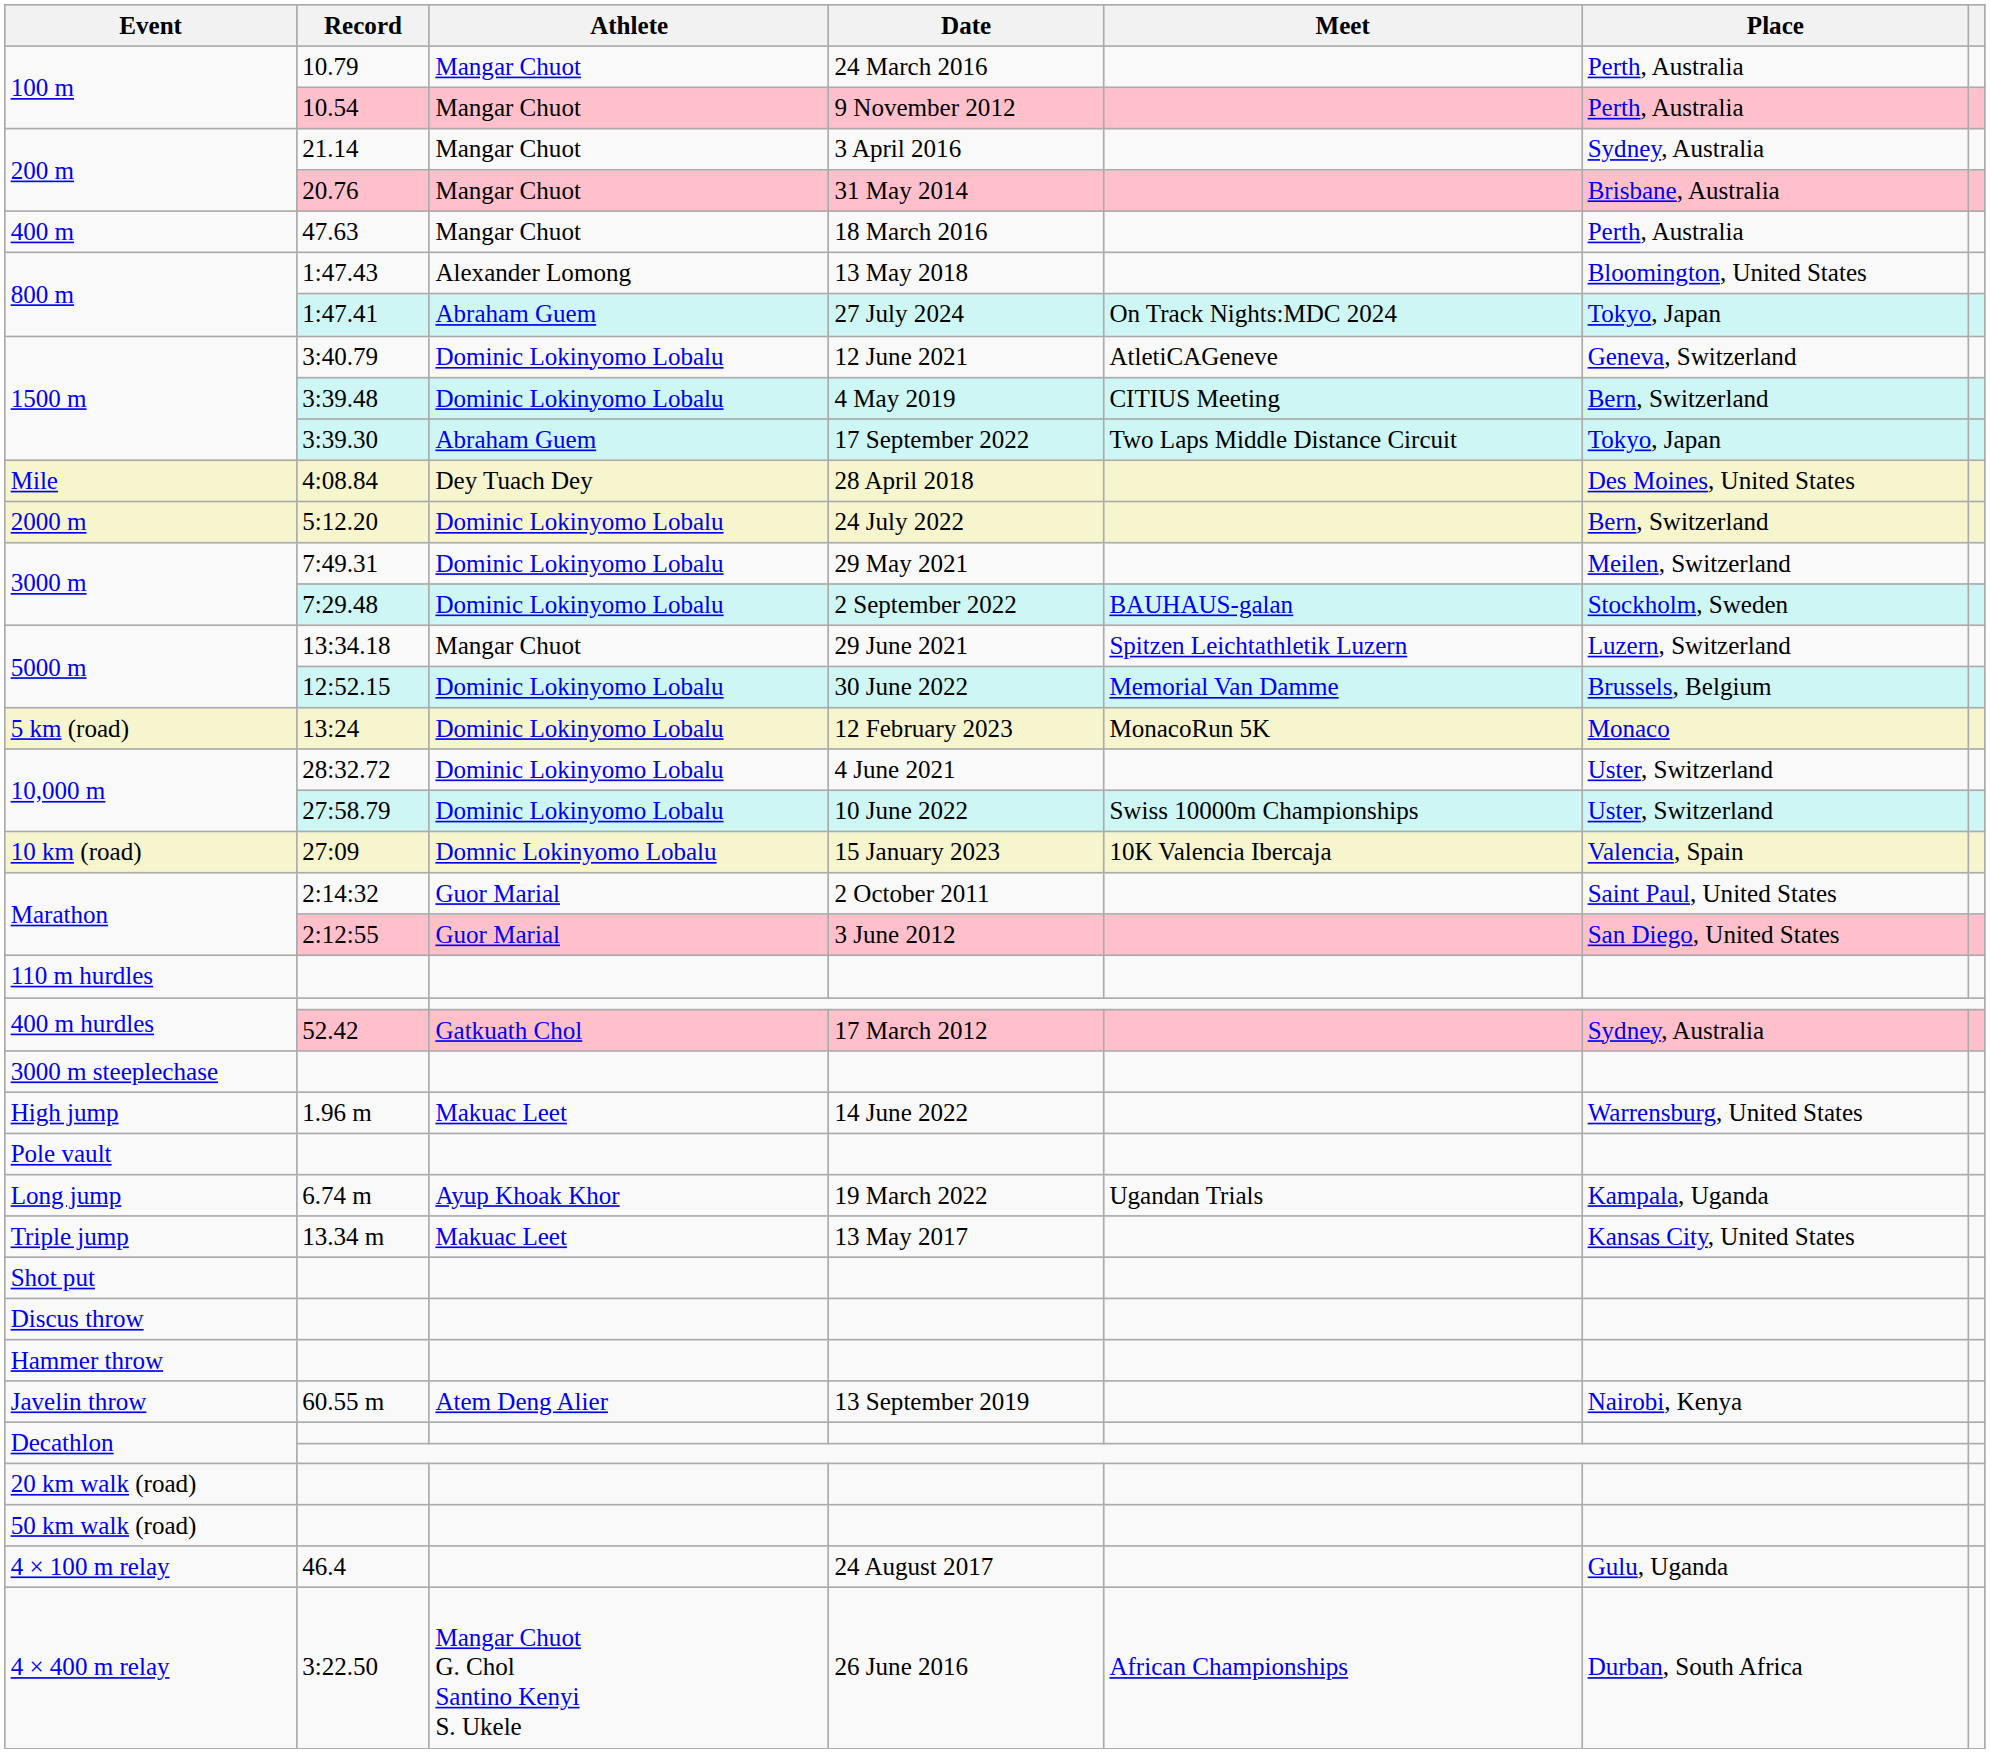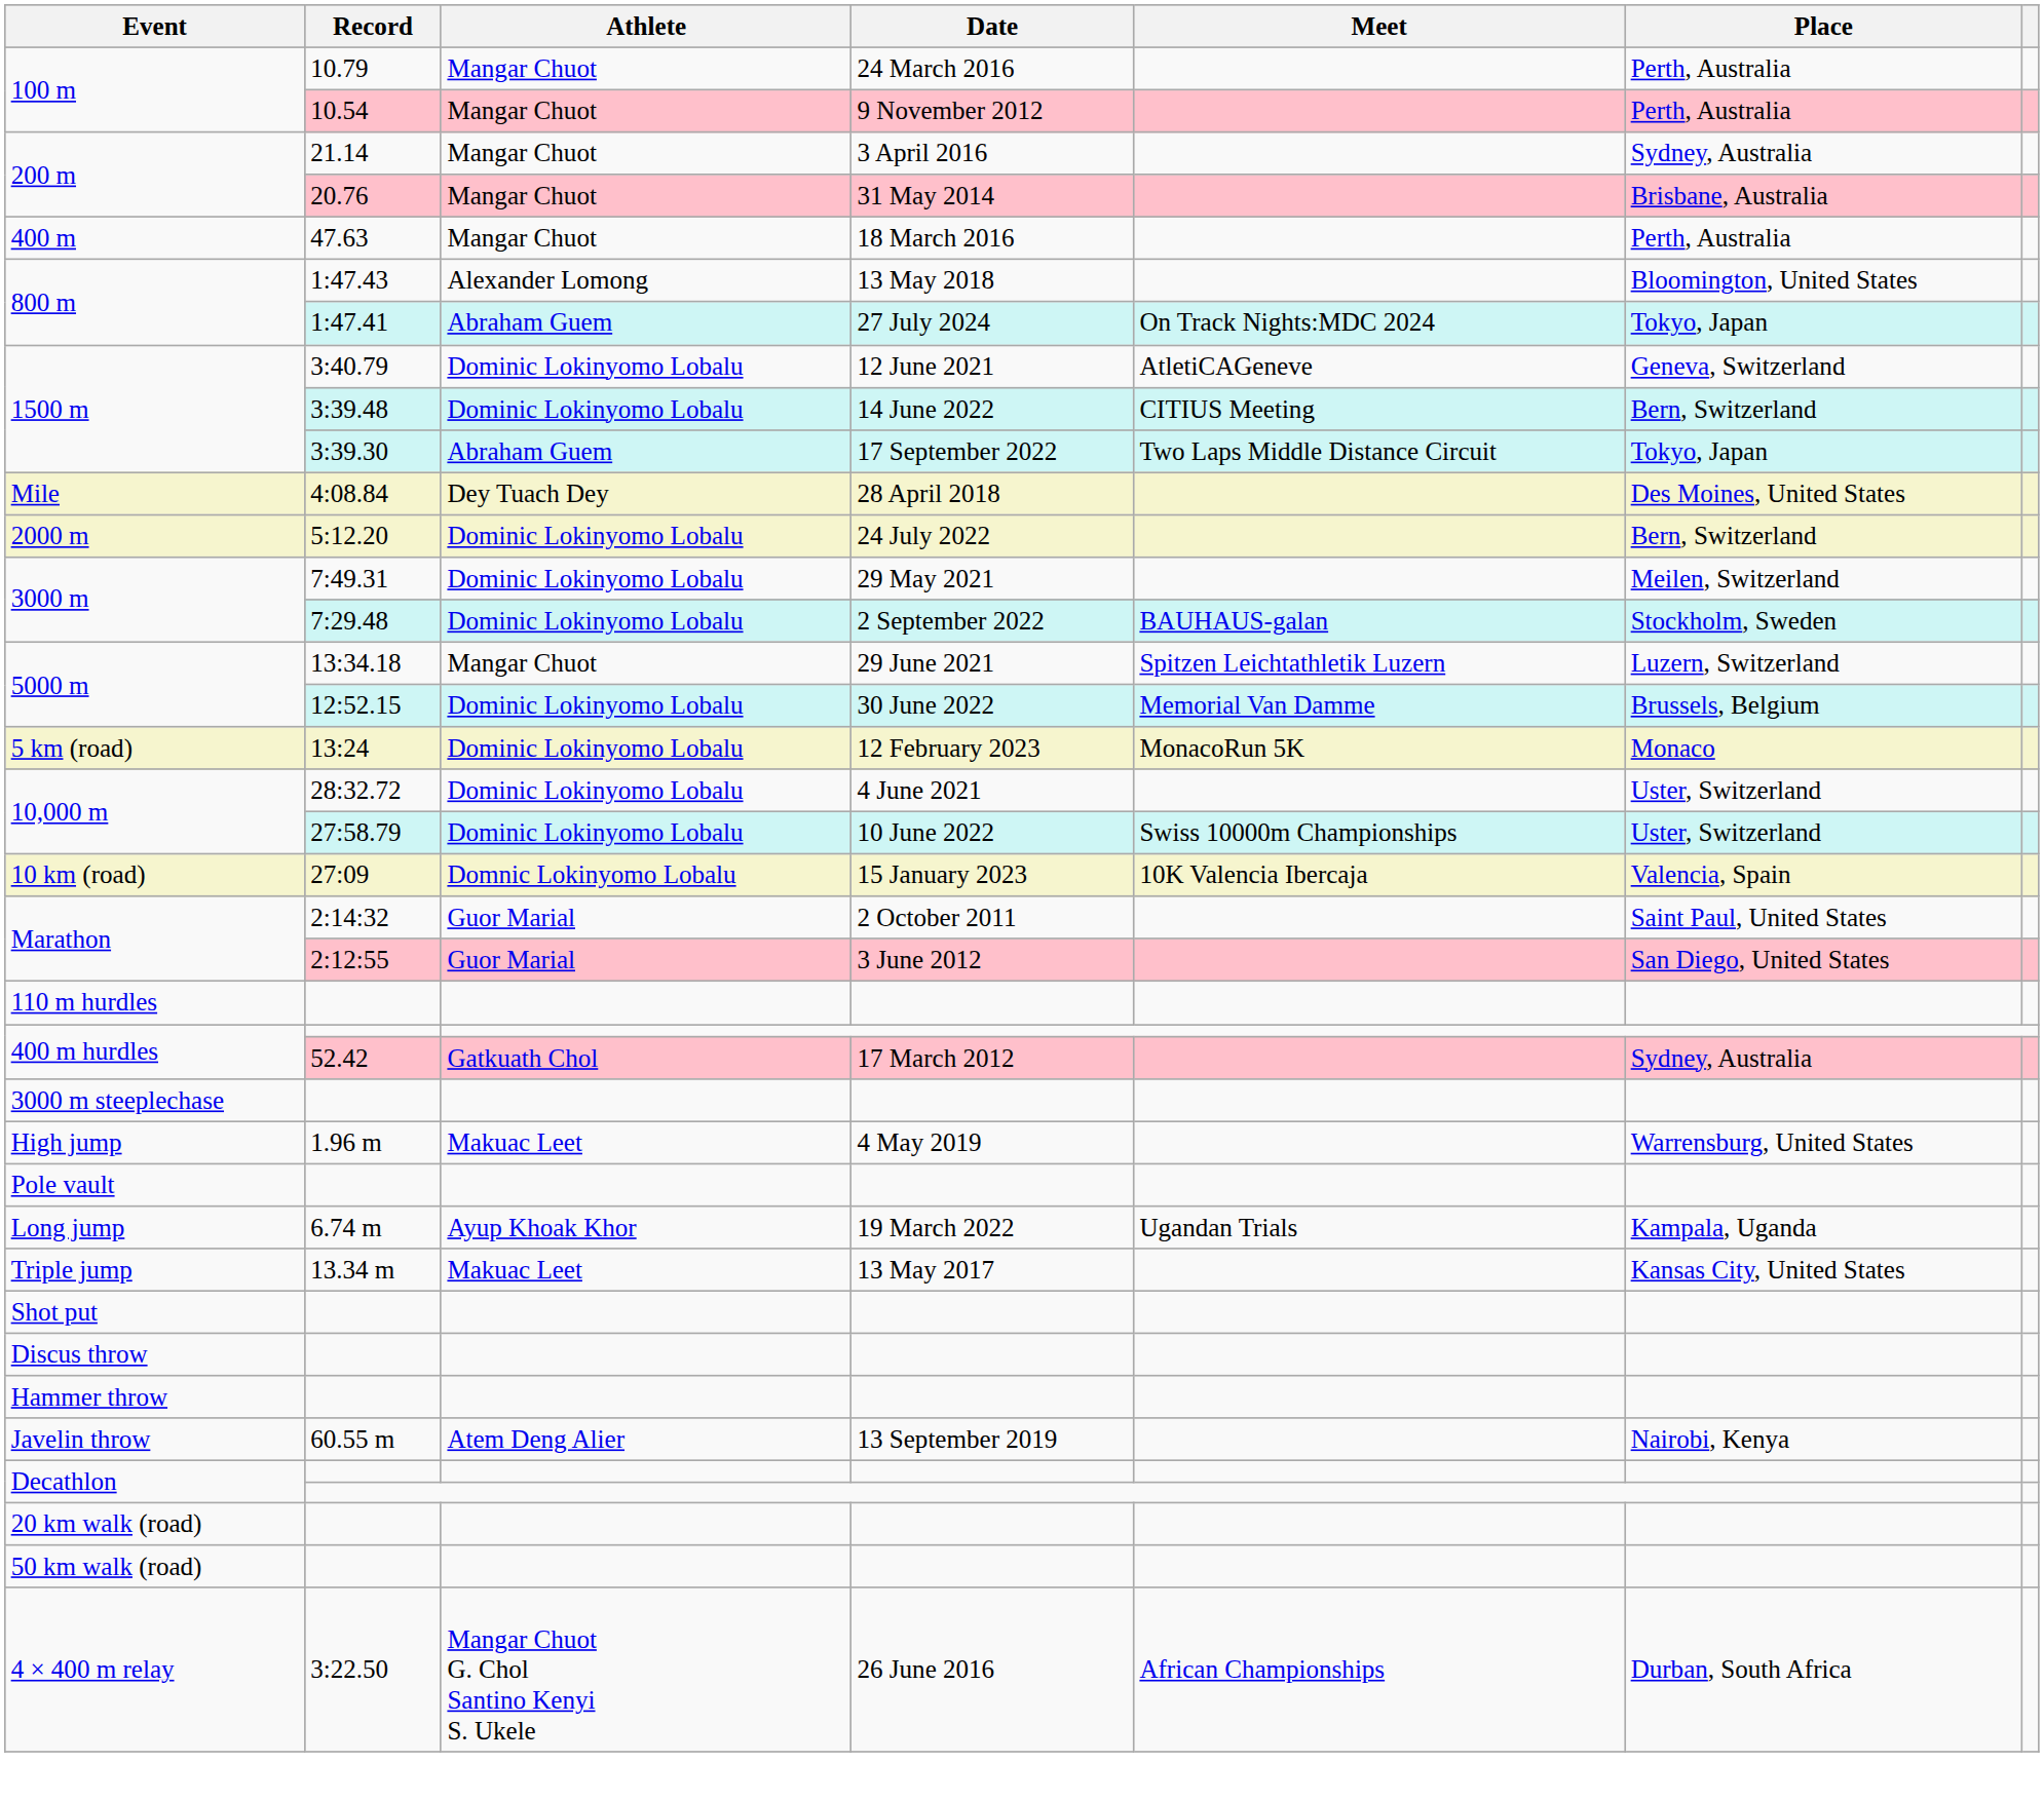3:39.48 | Date: 4 May 2019 -> 14 June 2022
1.96 m | Date: 14 June 2022 -> 4 May 2019
- row: 4 × 100 m relay | 46.4 | 24 August 2017 | Gulu, Uganda
